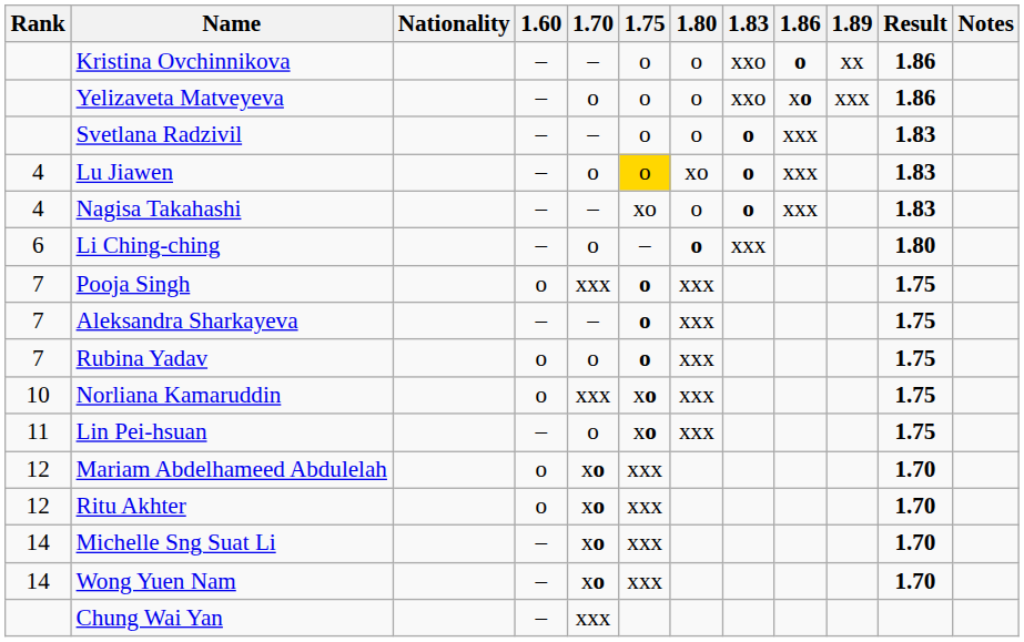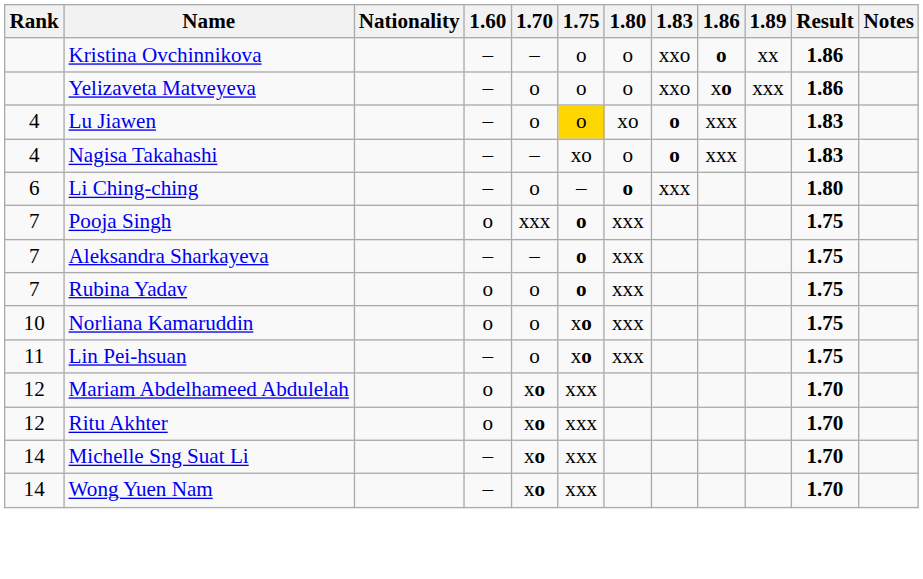- row: Svetlana Radzivil | – | – | o | o | o | xxx | 1.83
Norliana Kamaruddin | 1.70: xxx -> o
- row: Chung Wai Yan | – | xxx
